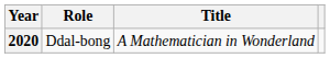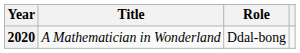columns swapped: Title <-> Role
